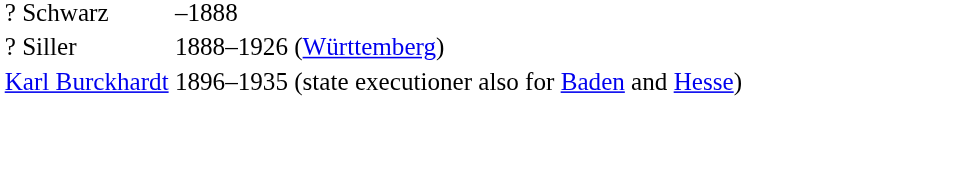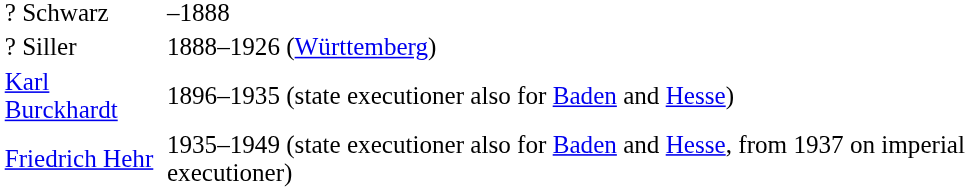+ row: Friedrich Hehr | 1935–1949 (state executioner also for Baden and Hesse, from 1937 on imperial executioner)
